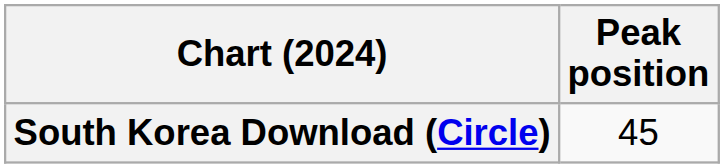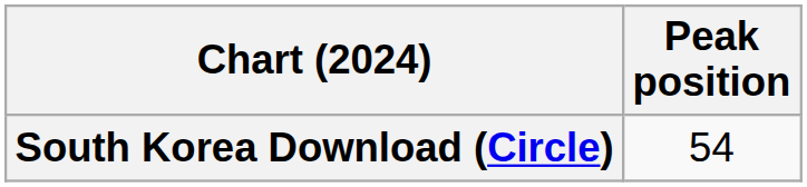South Korea Download (Circle) | Peak position: 45 -> 54
